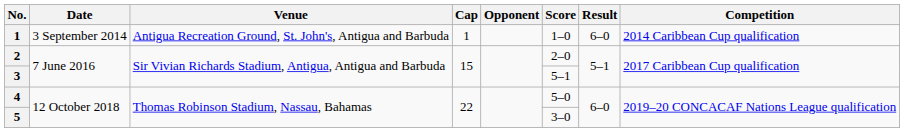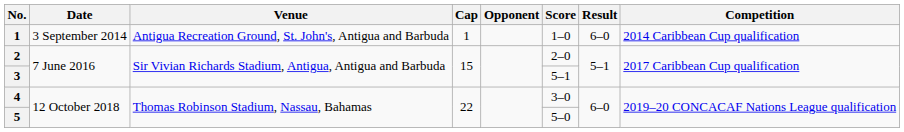4 | Score: 5–0 -> 3–0
5 | Score: 3–0 -> 5–0
